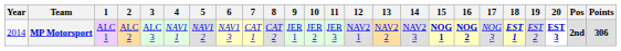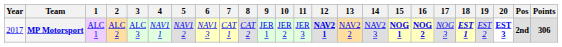MP Motorsport | Year: 2014 -> 2017
MP Motorsport | 12: normal -> bold
